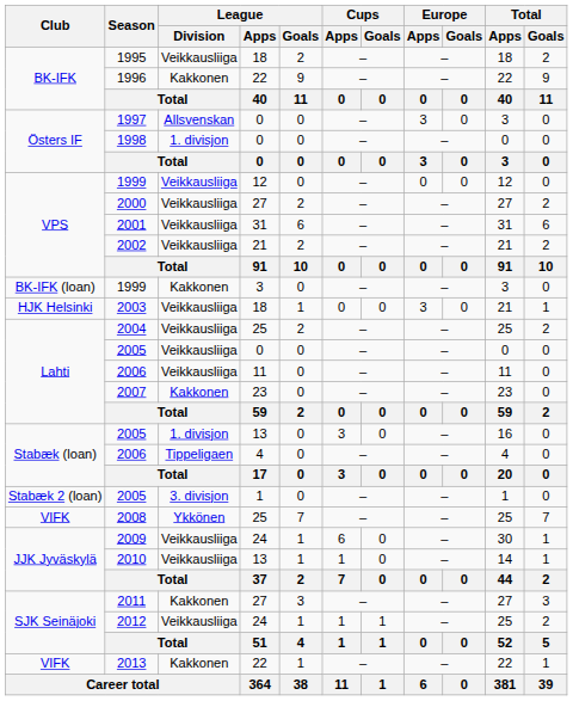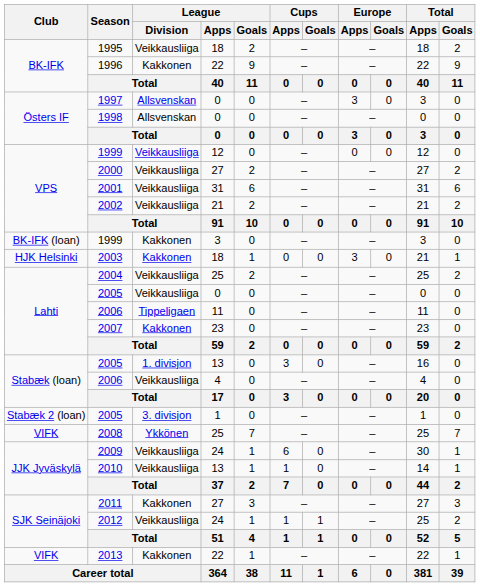1998 | League / Division: 1. divisjon -> Allsvenskan
2003 | League / Division: Veikkausliiga -> Kakkonen
2006 / 11 | League / Division: Veikkausliiga -> Tippeligaen
2006 / 4 | League / Division: Tippeligaen -> Veikkausliiga
